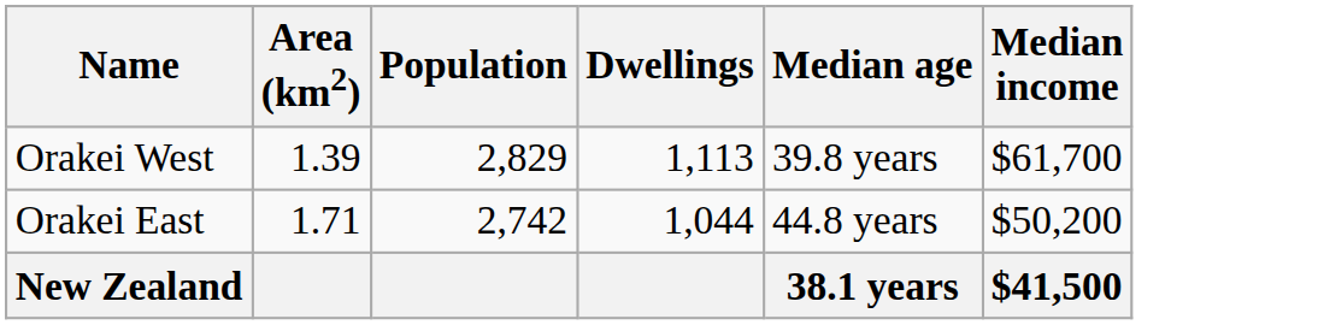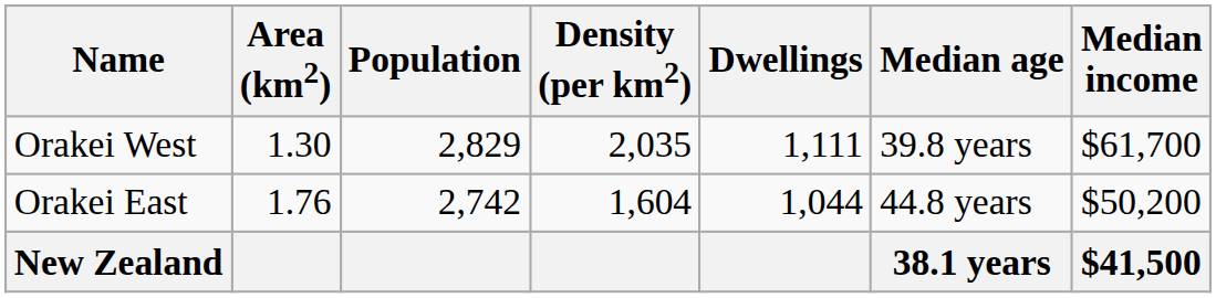+ column: Density (per km2) | 2,035 | 1,604
Orakei West | Area (km2): 1.39 -> 1.30
Orakei West | Dwellings: 1,113 -> 1,111
Orakei East | Area (km2): 1.71 -> 1.76
